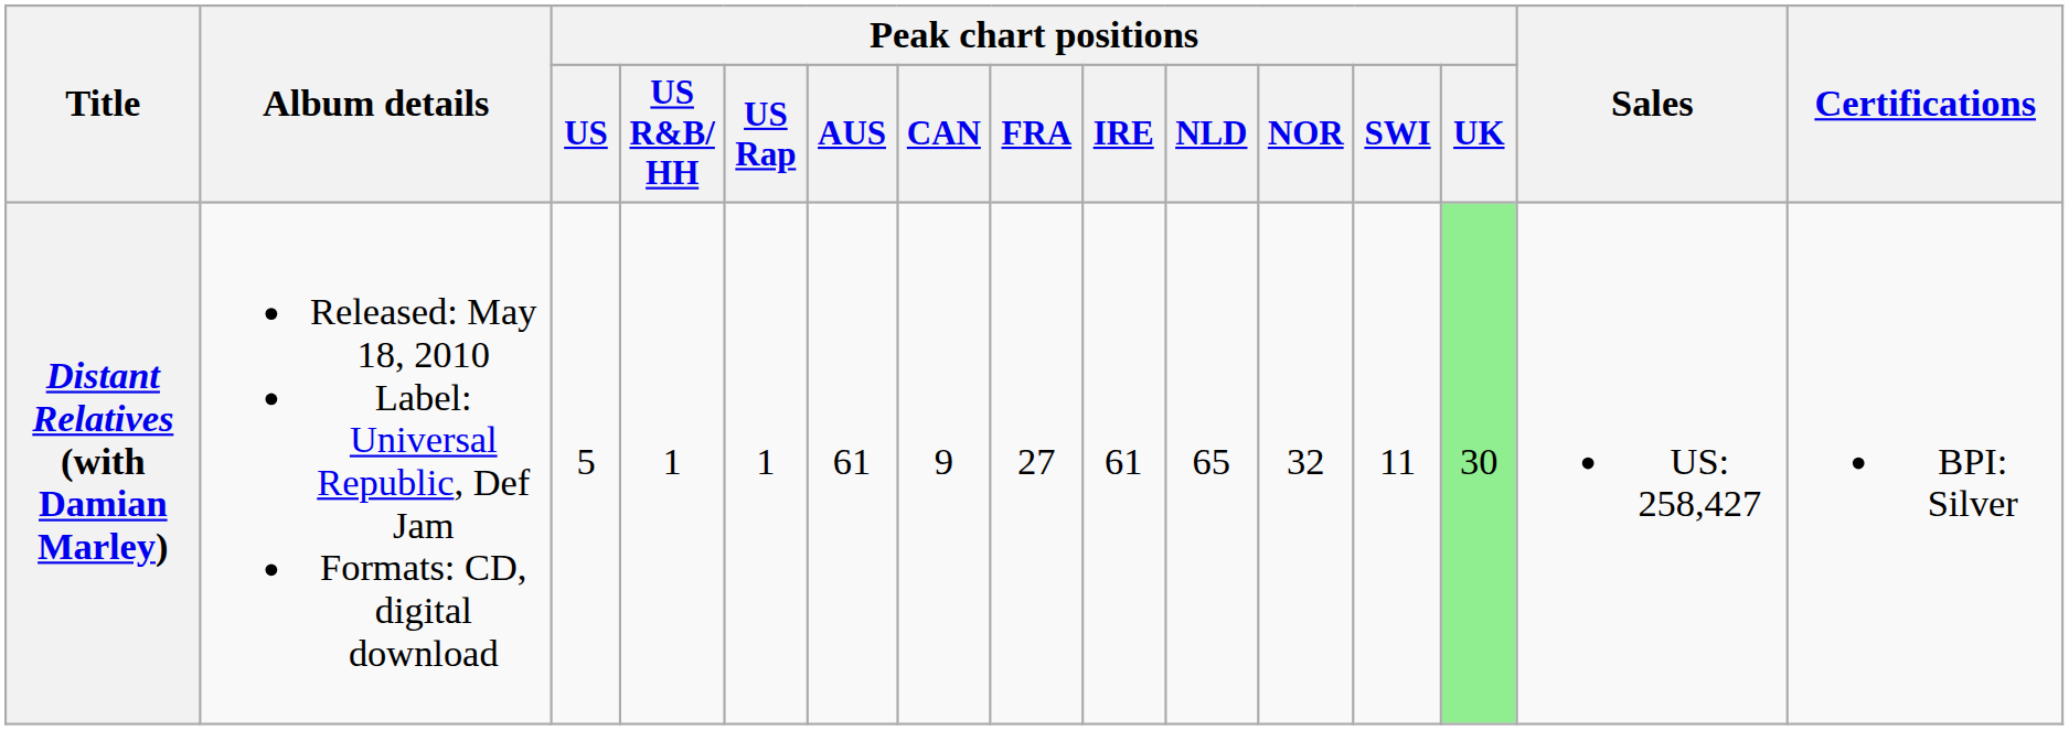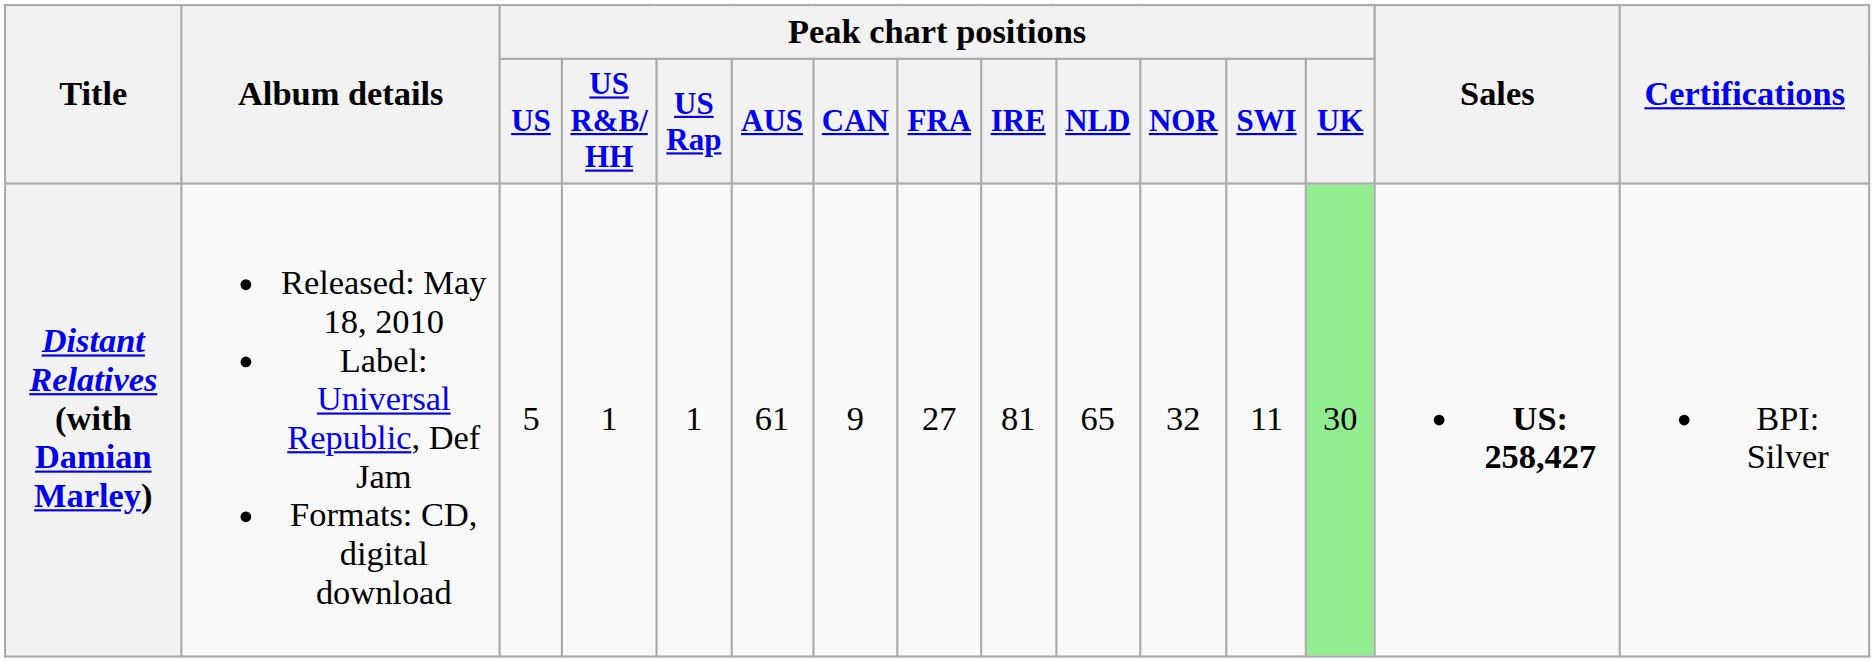Distant Relatives (with Damian Marley) | Peak chart positions / IRE: 61 -> 81
Distant Relatives (with Damian Marley) | Sales: normal -> bold
